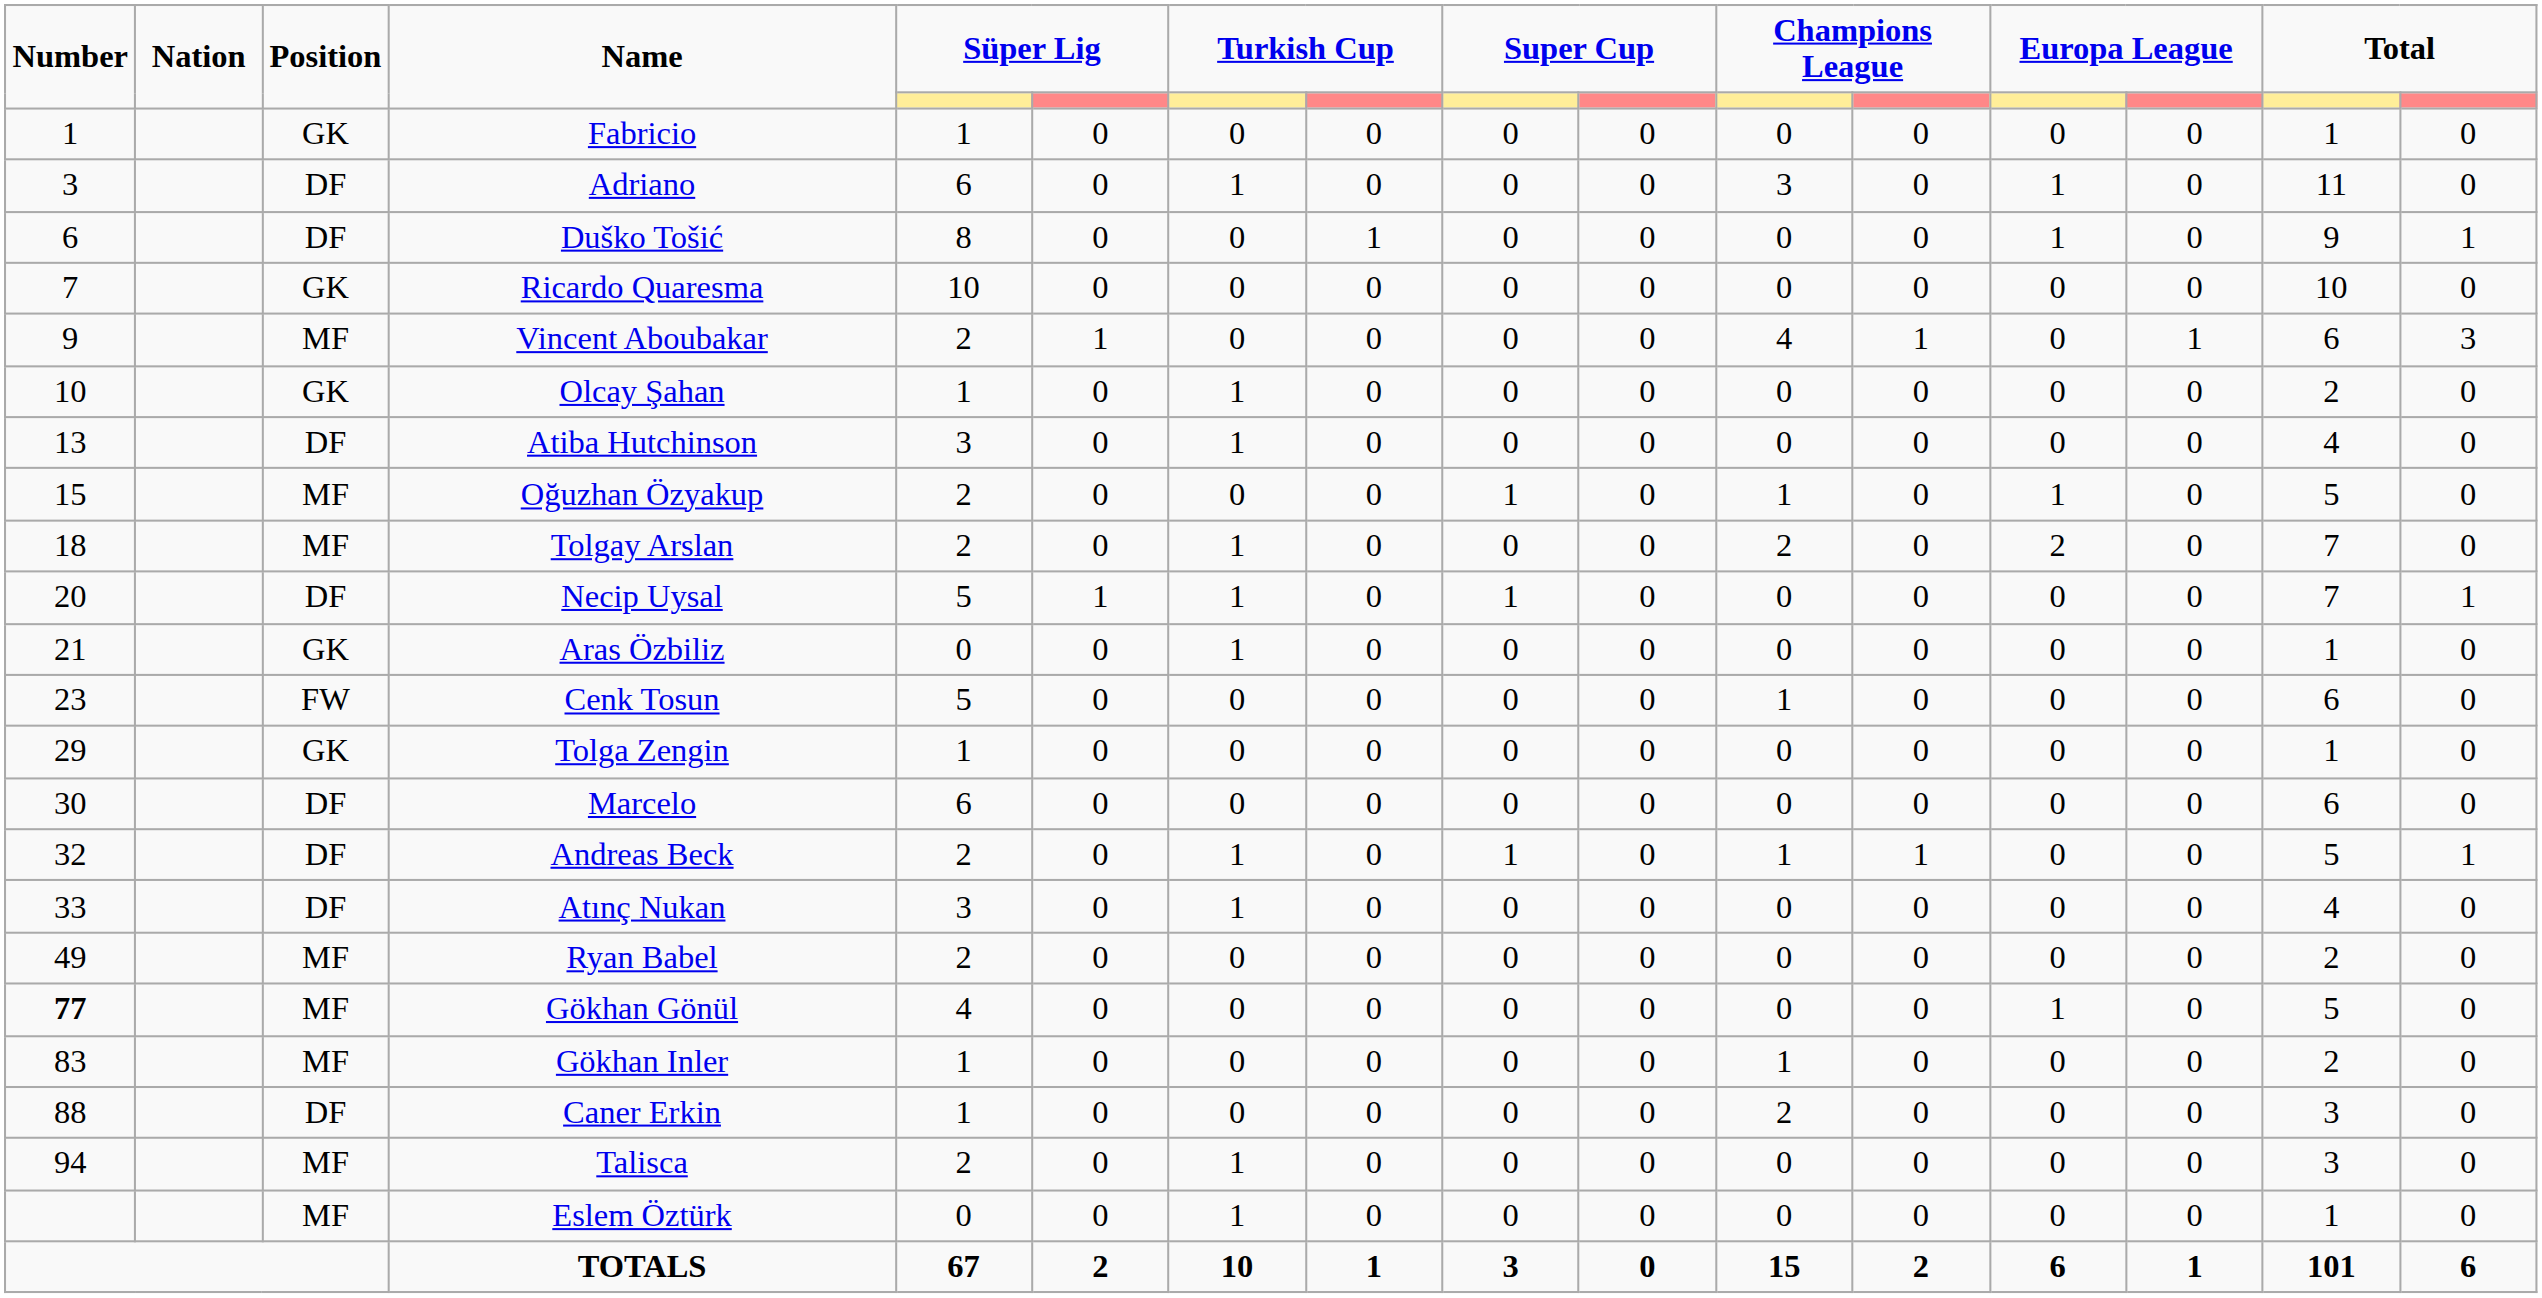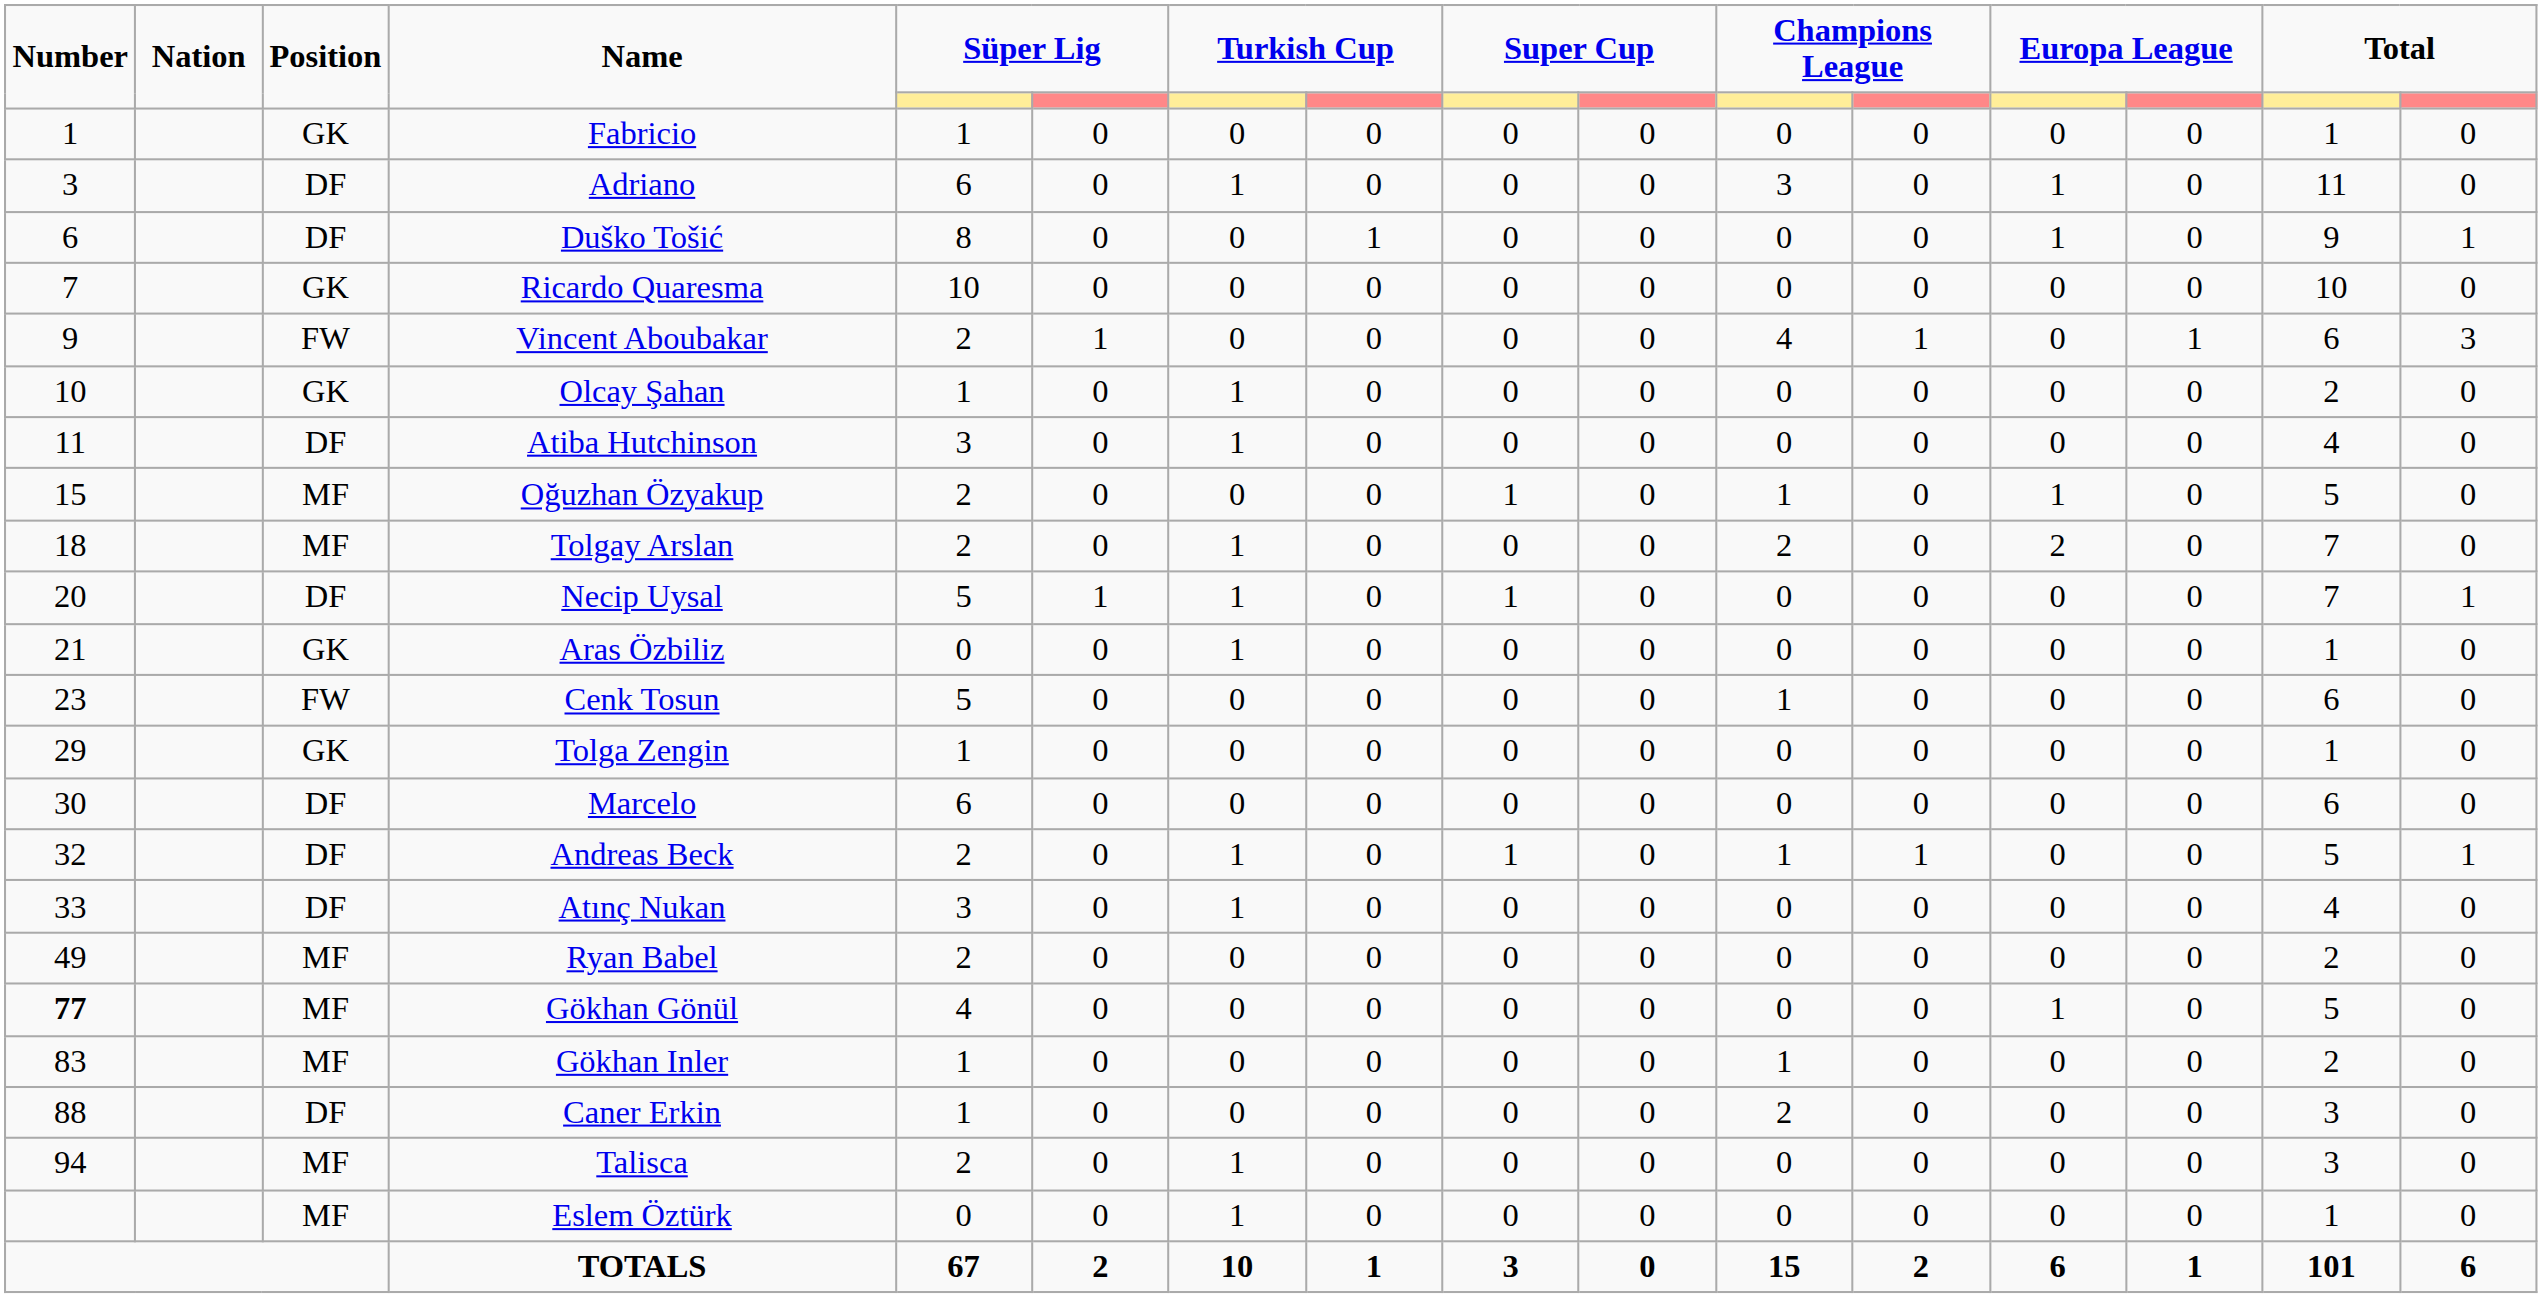Vincent Aboubakar | Position: MF -> FW
Atiba Hutchinson | Number: 13 -> 11
